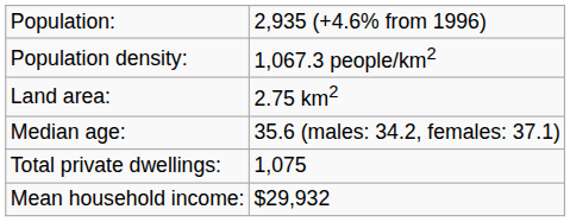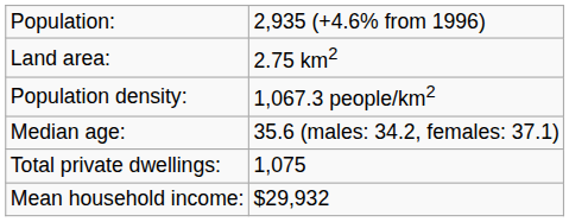rows swapped: Land area: <-> Population density:
